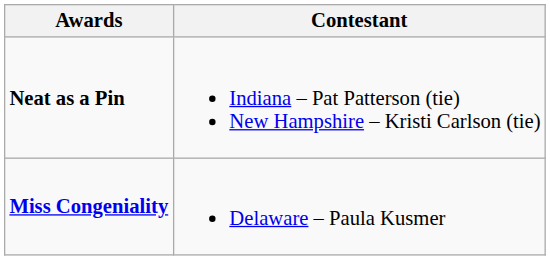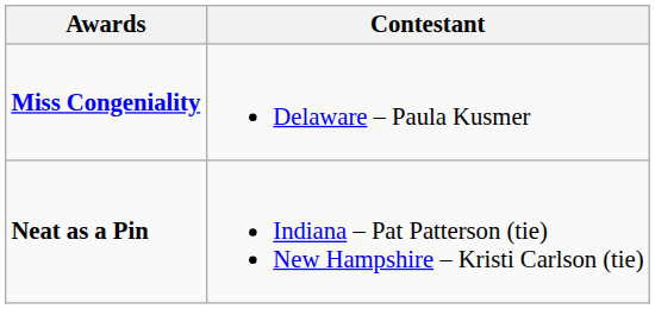rows swapped: Neat as a Pin <-> Miss Congeniality
